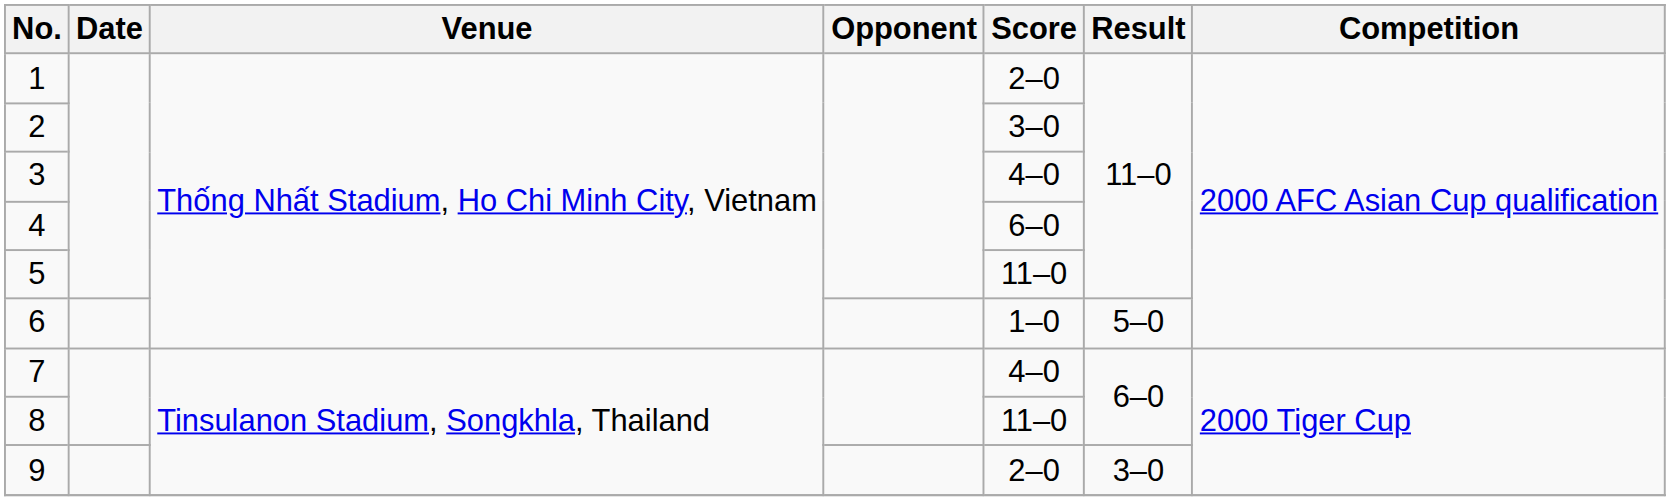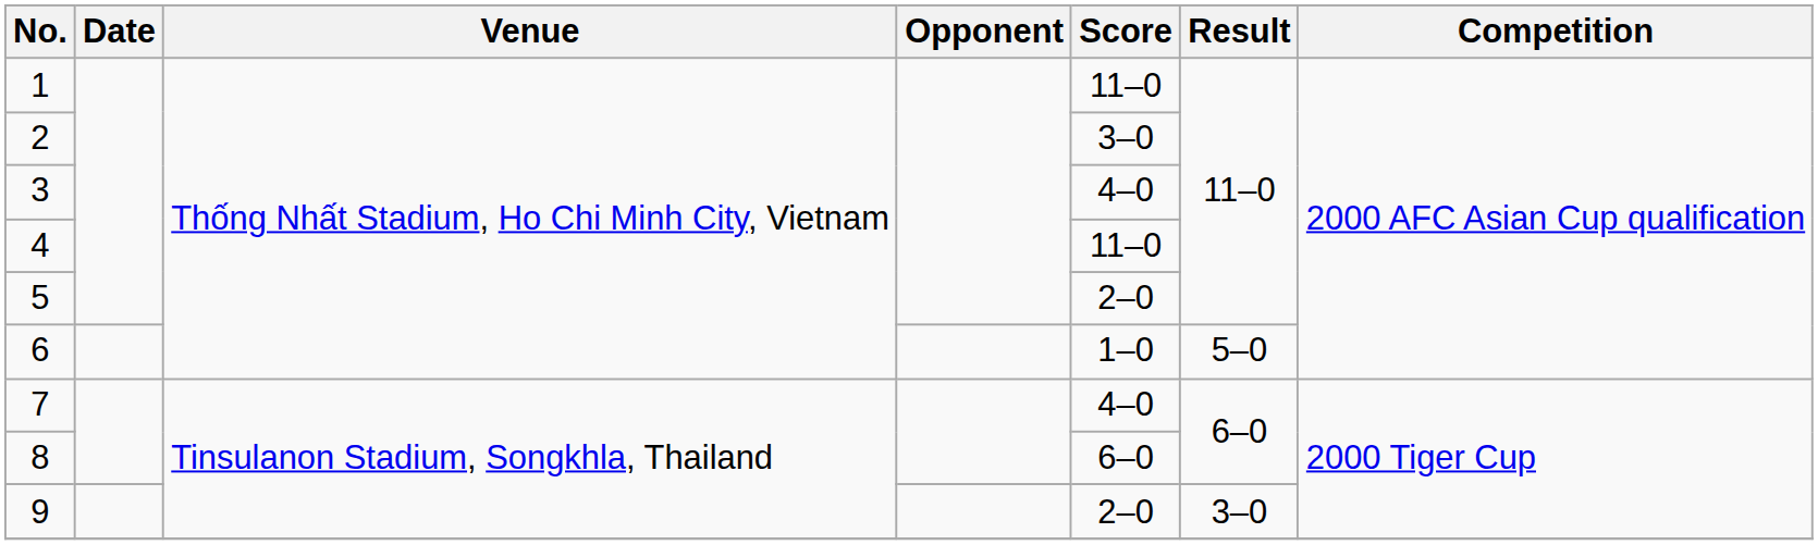1 | Score: 2–0 -> 11–0
4 | Score: 6–0 -> 11–0
5 | Score: 11–0 -> 2–0
8 | Score: 11–0 -> 6–0
